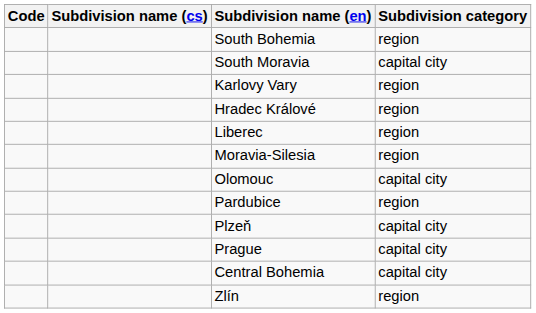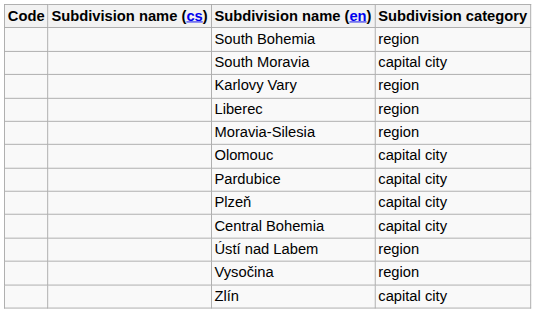- row: Hradec Králové | region
Pardubice | Subdivision category: region -> capital city
- row: Prague | capital city
+ row: Ústí nad Labem | region
+ row: Vysočina | region
Zlín | Subdivision category: region -> capital city
